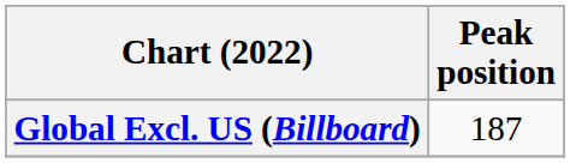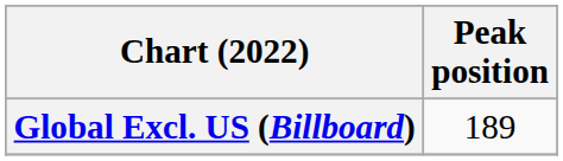Global Excl. US (Billboard) | Peak position: 187 -> 189
